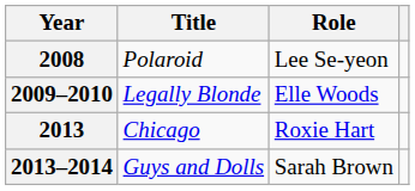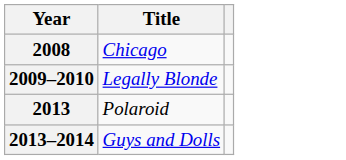- column: Role | Lee Se-yeon | Elle Woods | Roxie Hart | Sarah Brown
2008 | Title: Polaroid -> Chicago
2013 | Title: Chicago -> Polaroid
